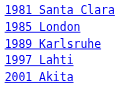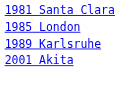- row: 1997 Lahti
